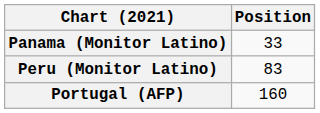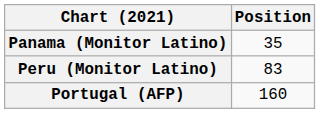Panama (Monitor Latino) | Position: 33 -> 35
